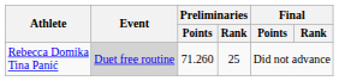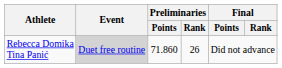Rebecca Domika Tina Panić | Preliminaries / Points: 71.260 -> 71.860
Rebecca Domika Tina Panić | Preliminaries / Rank: 25 -> 26
